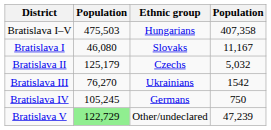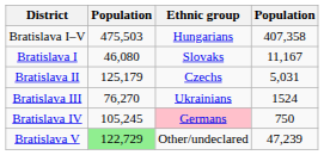Bratislava II | column 4: 5,032 -> 5,031
Bratislava III | column 4: 1542 -> 1524
Bratislava IV | Ethnic group: no background -> pink background
